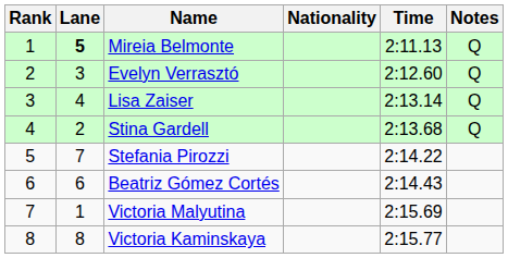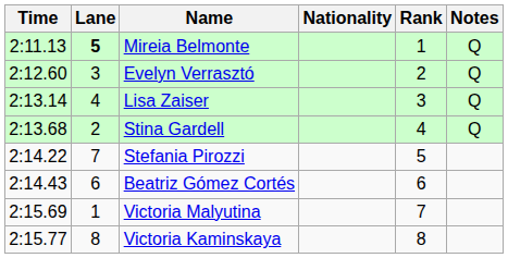columns swapped: Rank <-> Time
